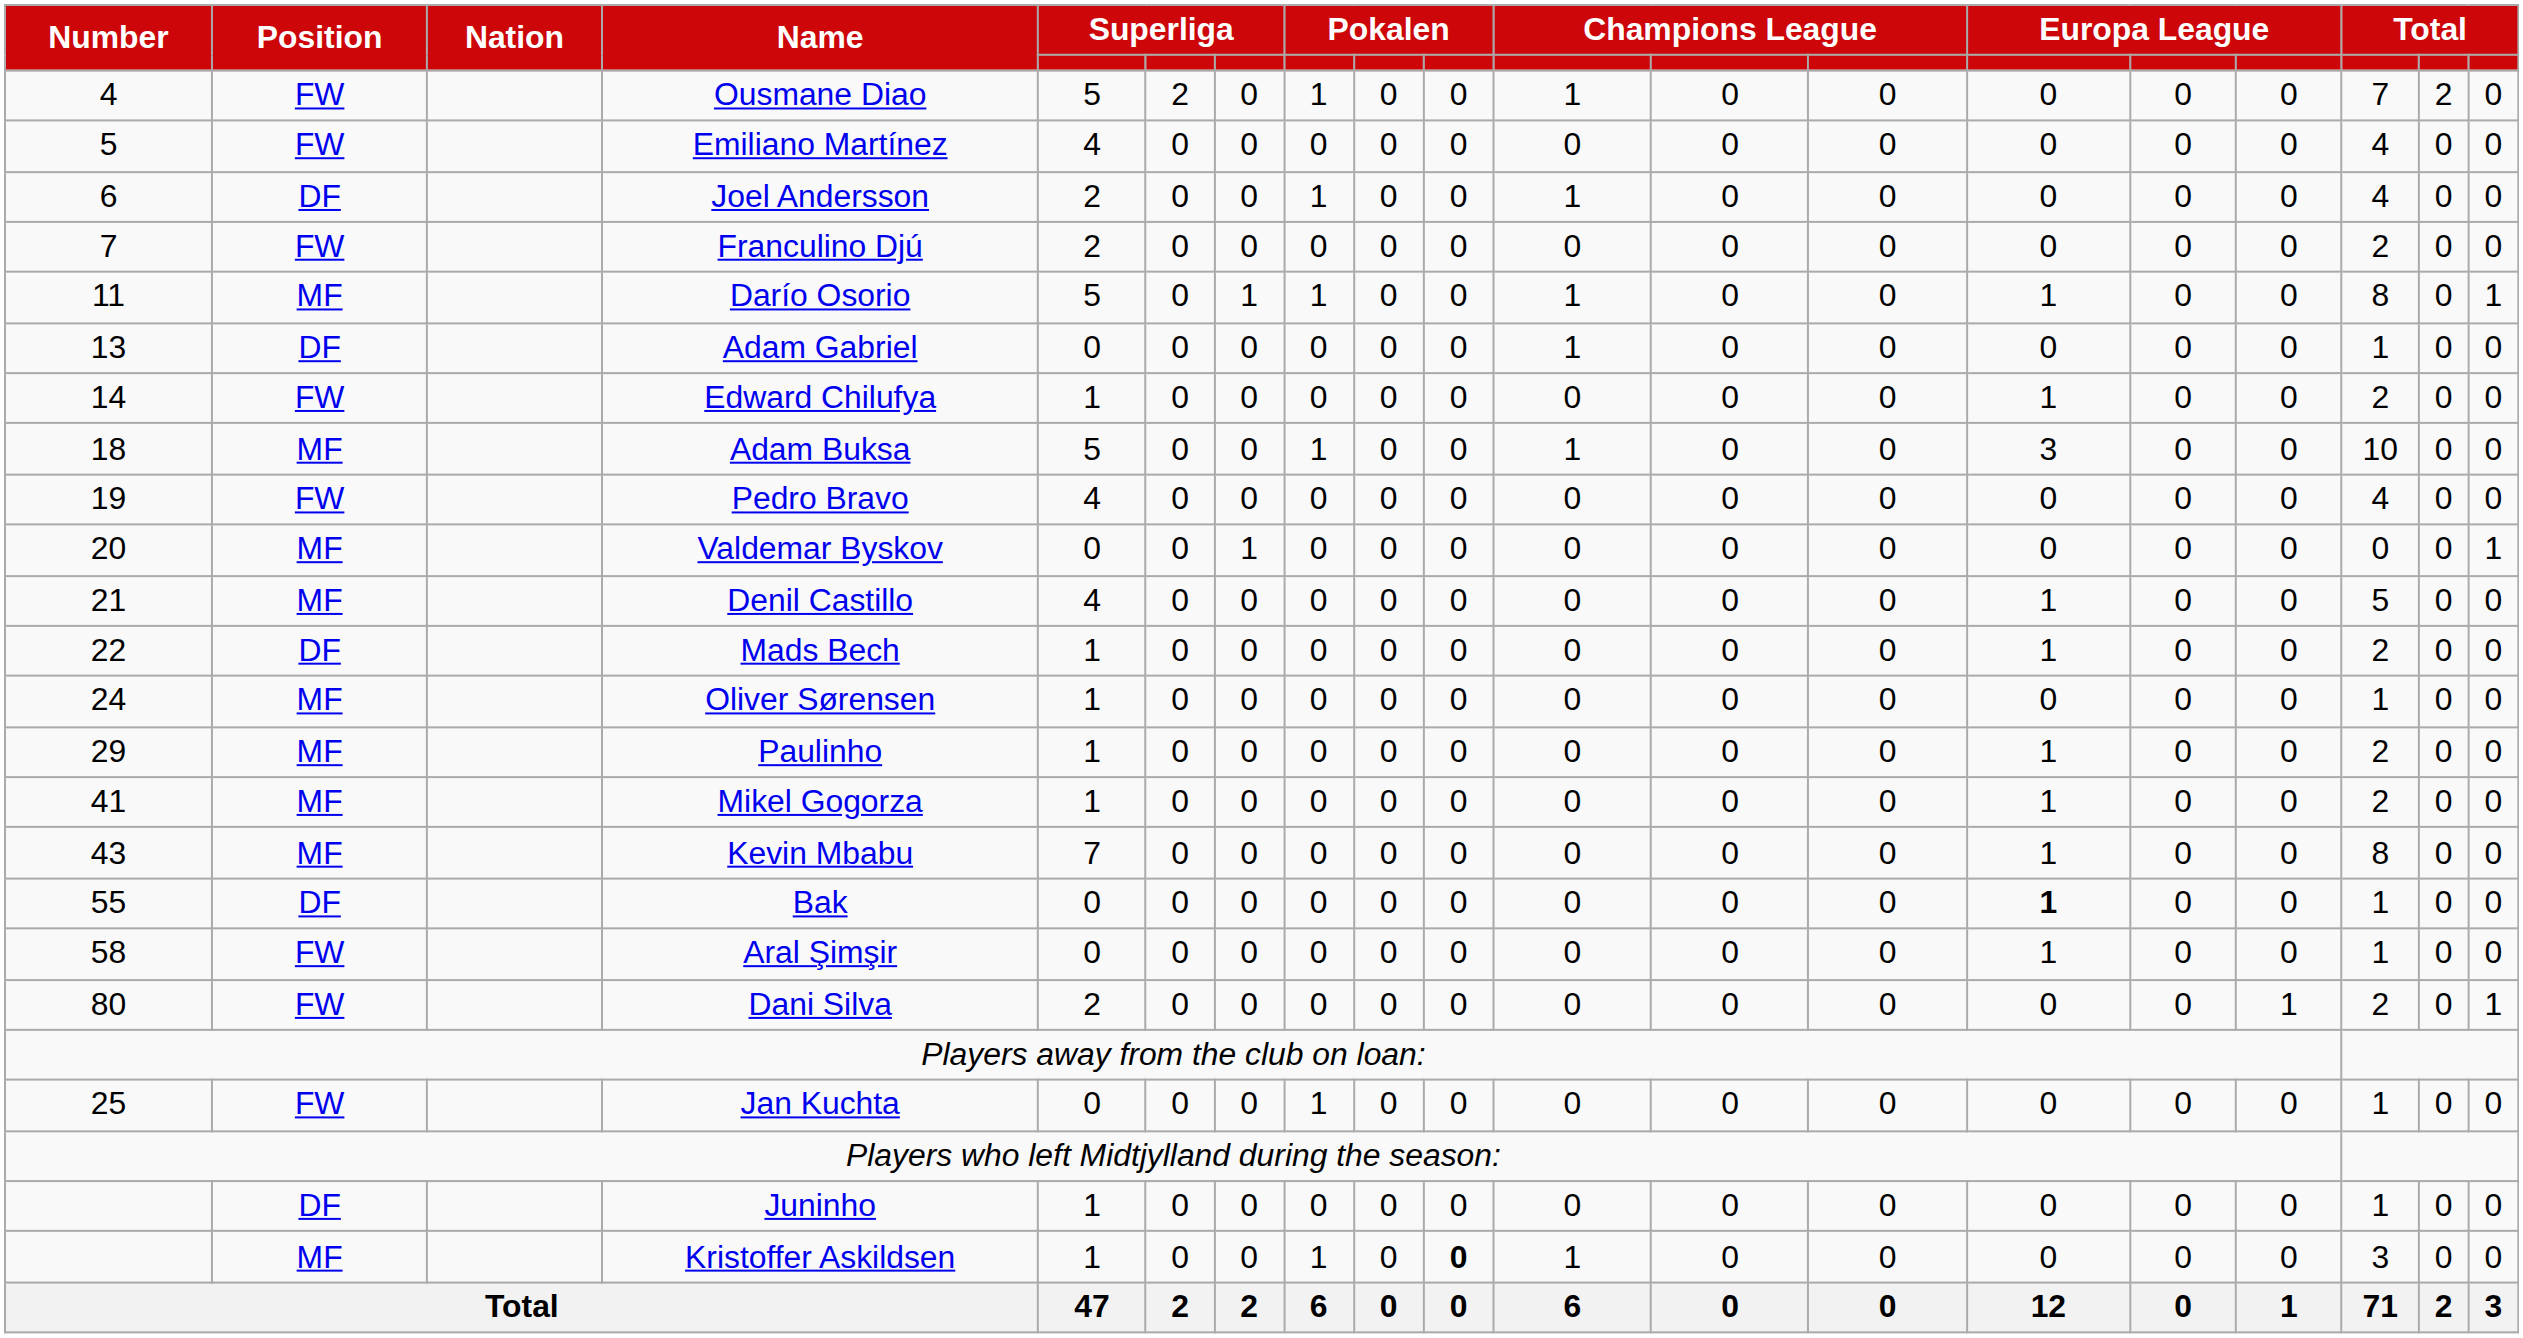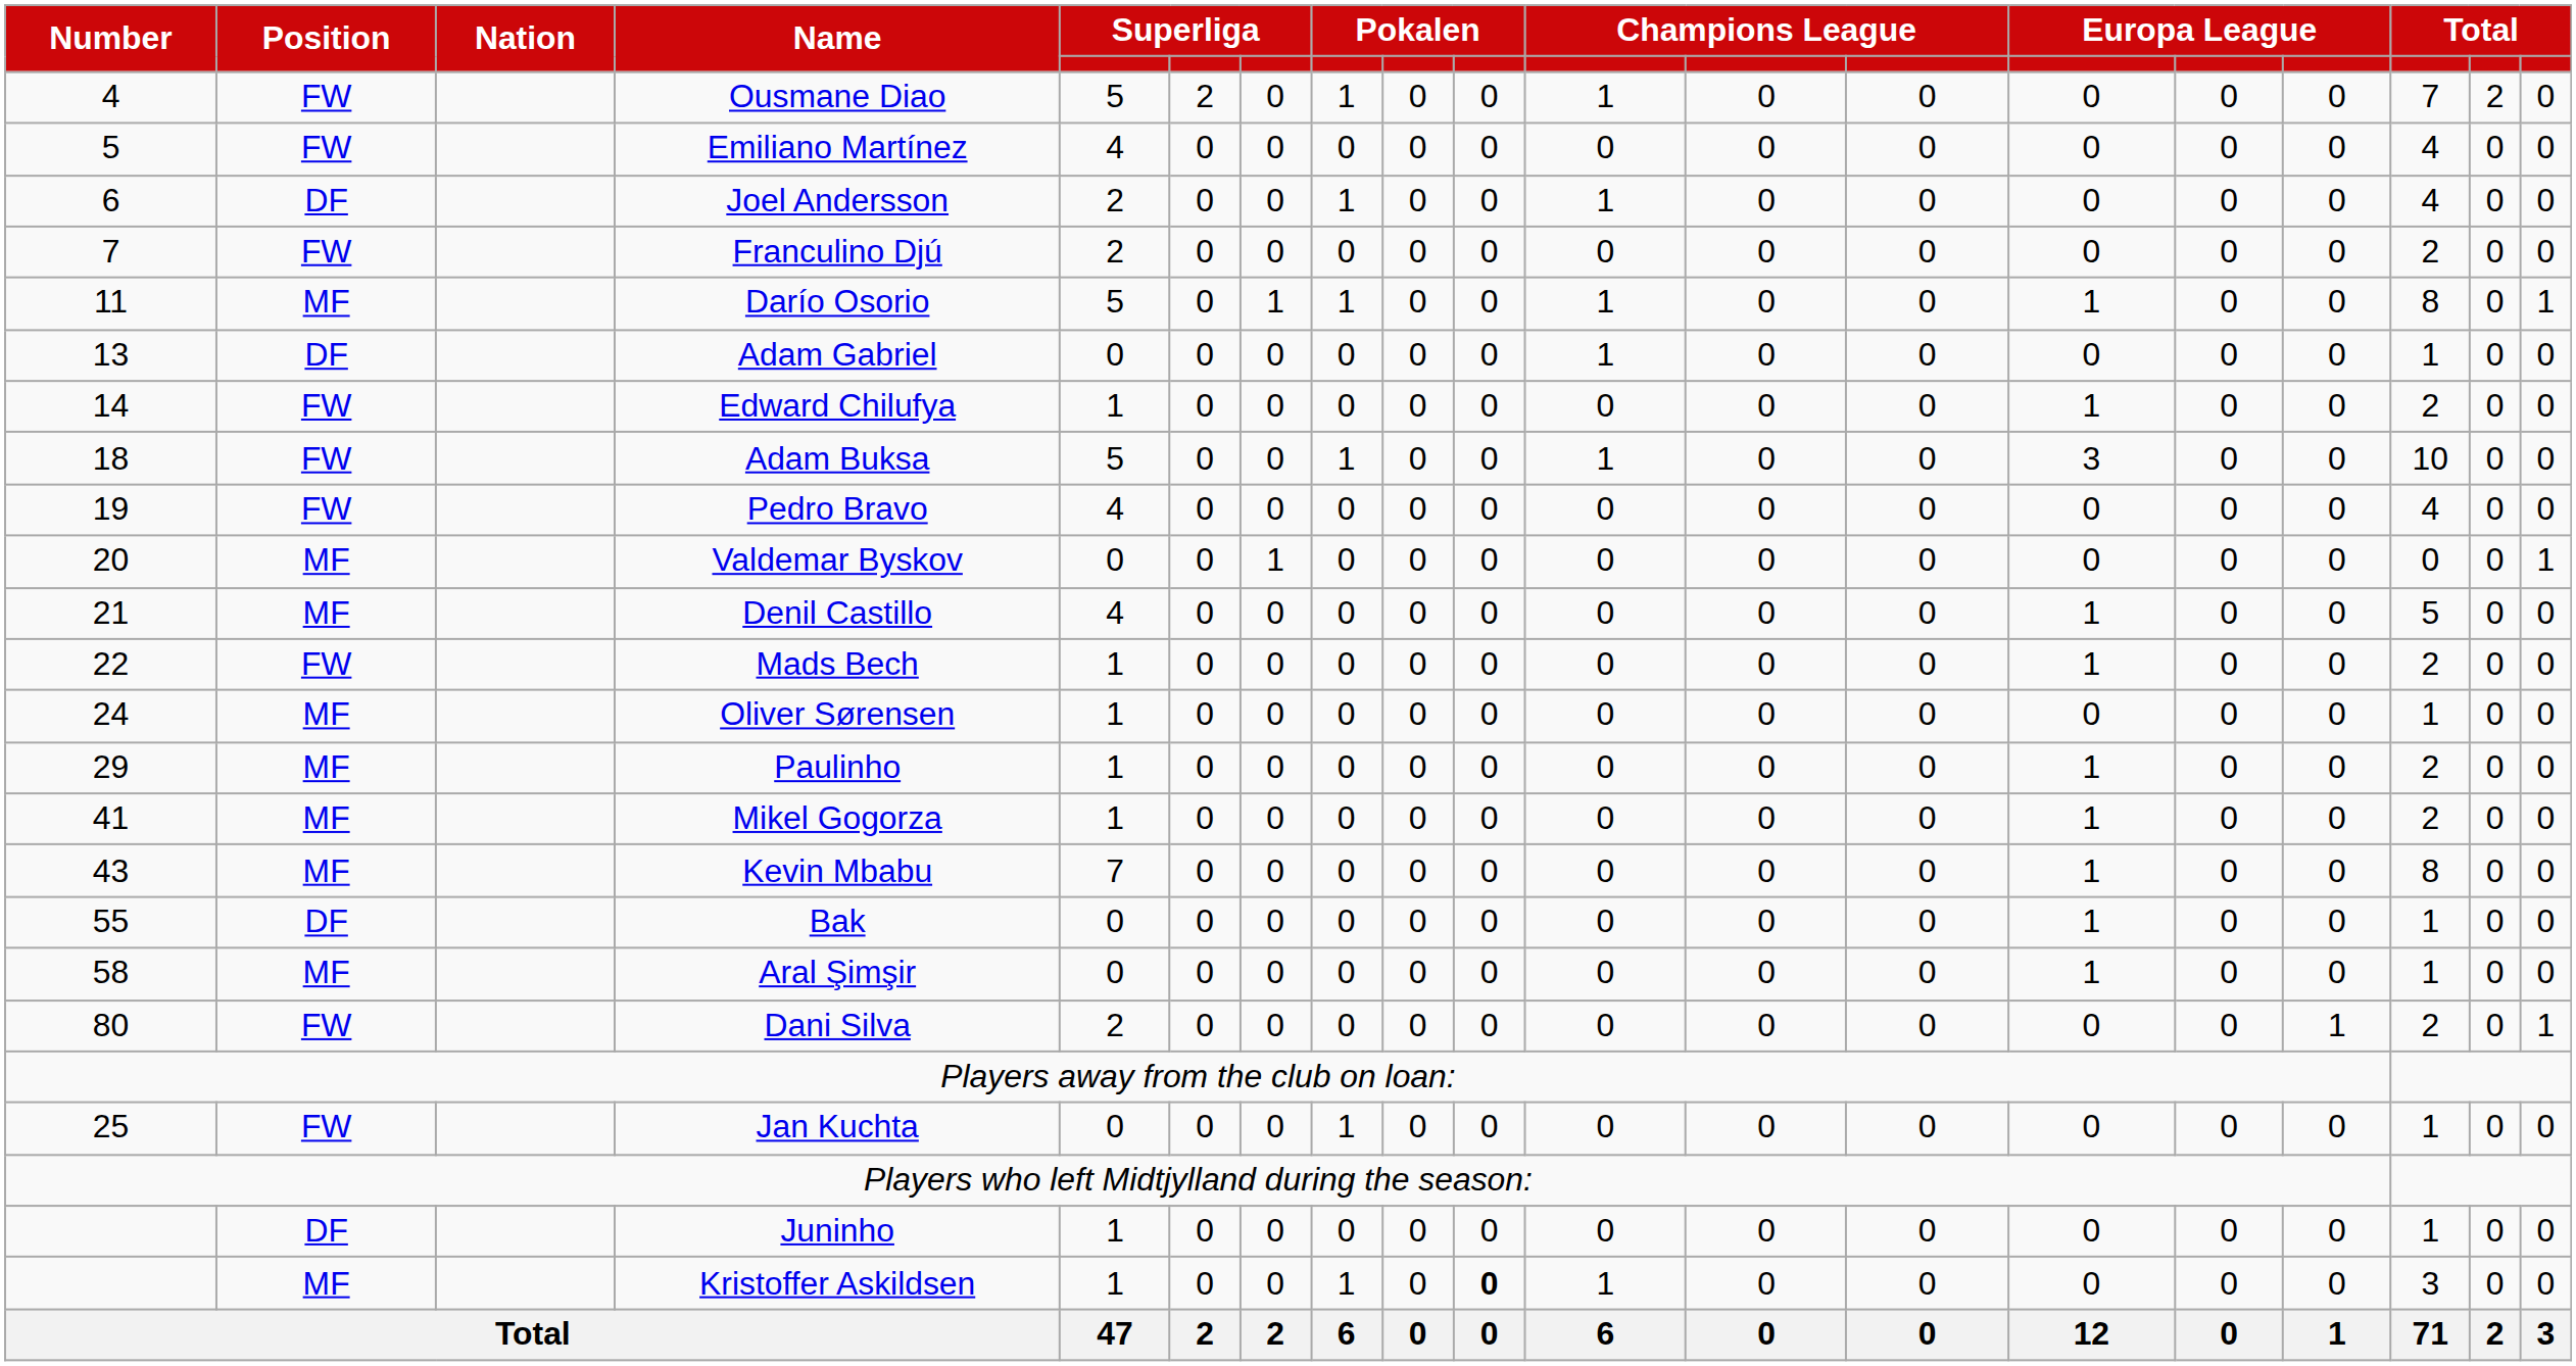Adam Buksa | Position: MF -> FW
Mads Bech | Position: DF -> FW
Bak | column 14: bold -> normal
Aral Şimşir | Position: FW -> MF
